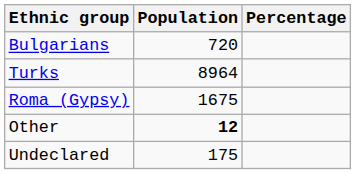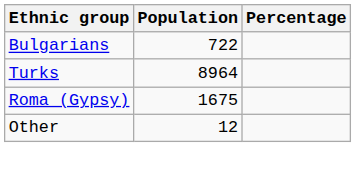Bulgarians | Population: 720 -> 722
Other | Population: bold -> normal
- row: Undeclared | 175
